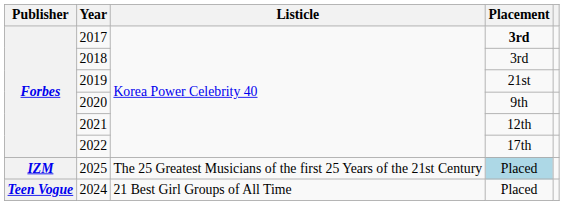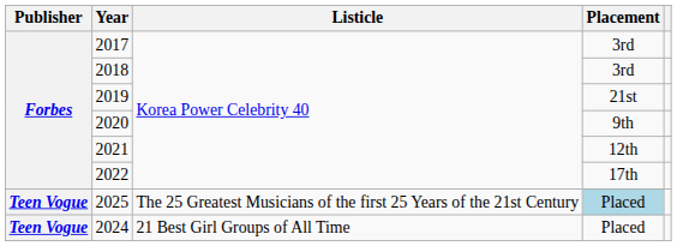2017 | Placement: bold -> normal
2025 | Publisher: IZM -> Teen Vogue
